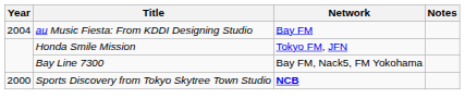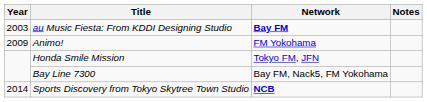au Music Fiesta: From KDDI Designing Studio | Year: 2004 -> 2003
au Music Fiesta: From KDDI Designing Studio | Network: normal -> bold
+ row: 2009 | Animo! | FM Yokohama
Sports Discovery from Tokyo Skytree Town Studio | Year: 2000 -> 2014
